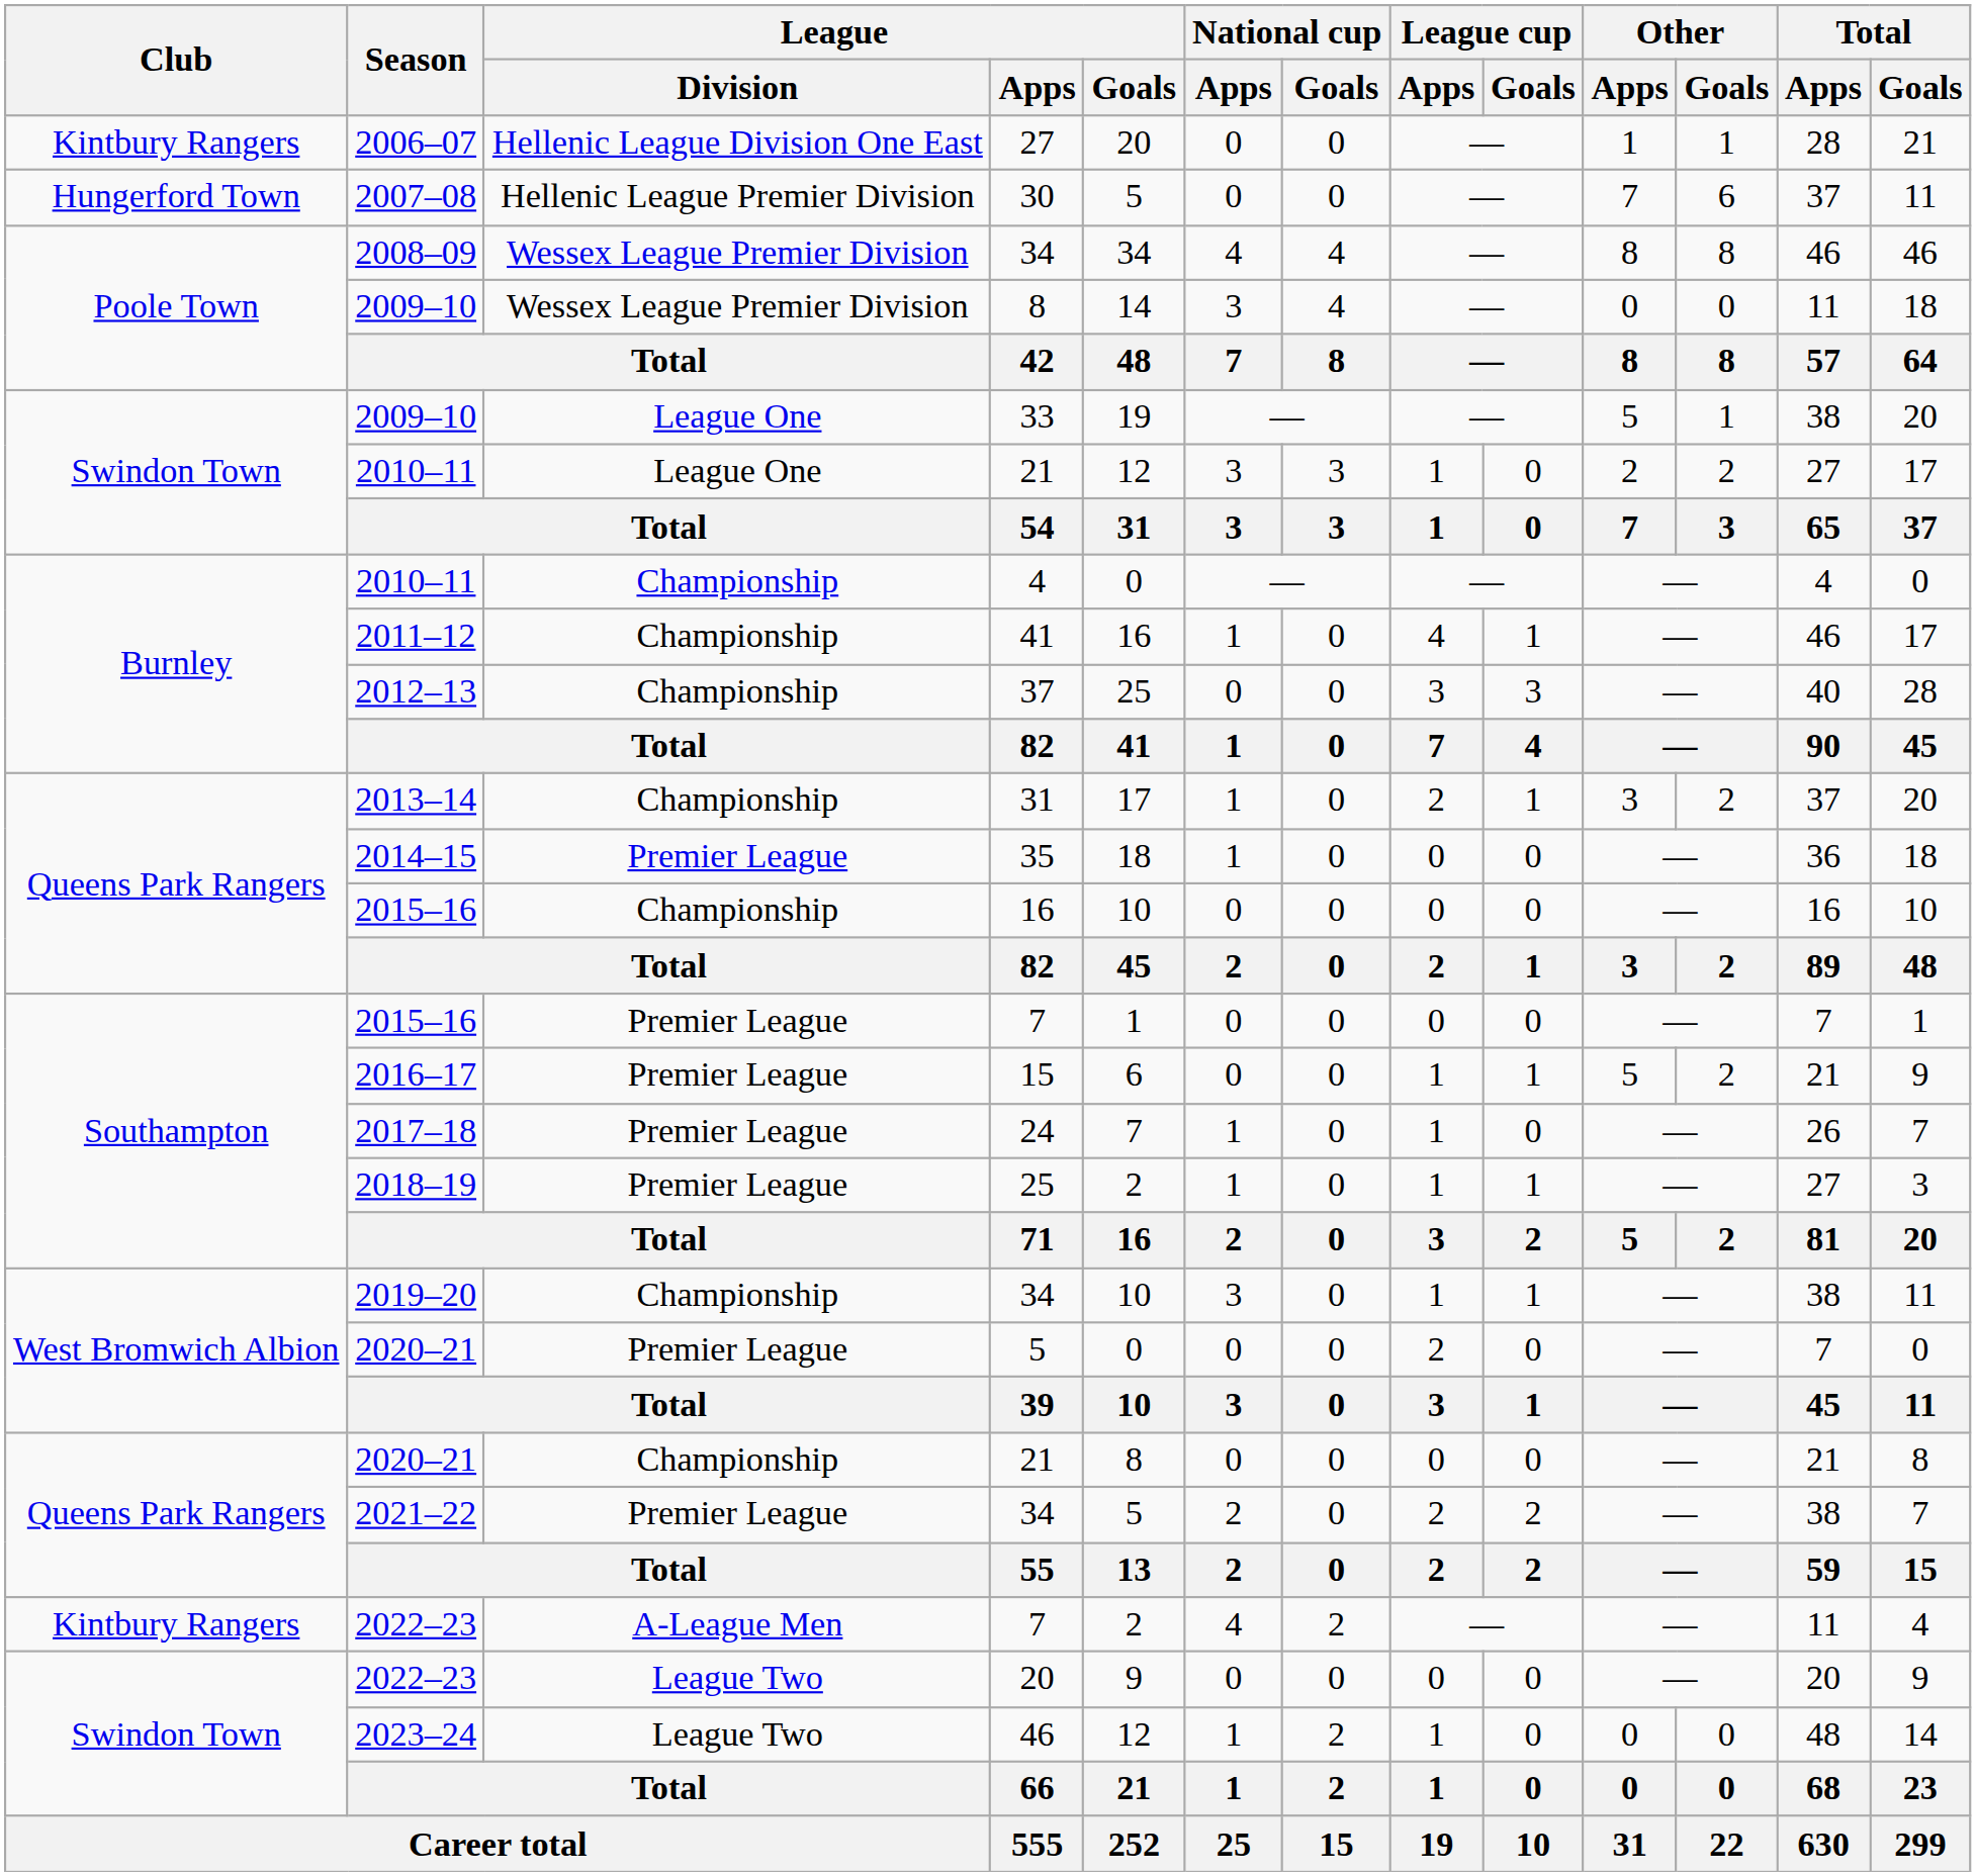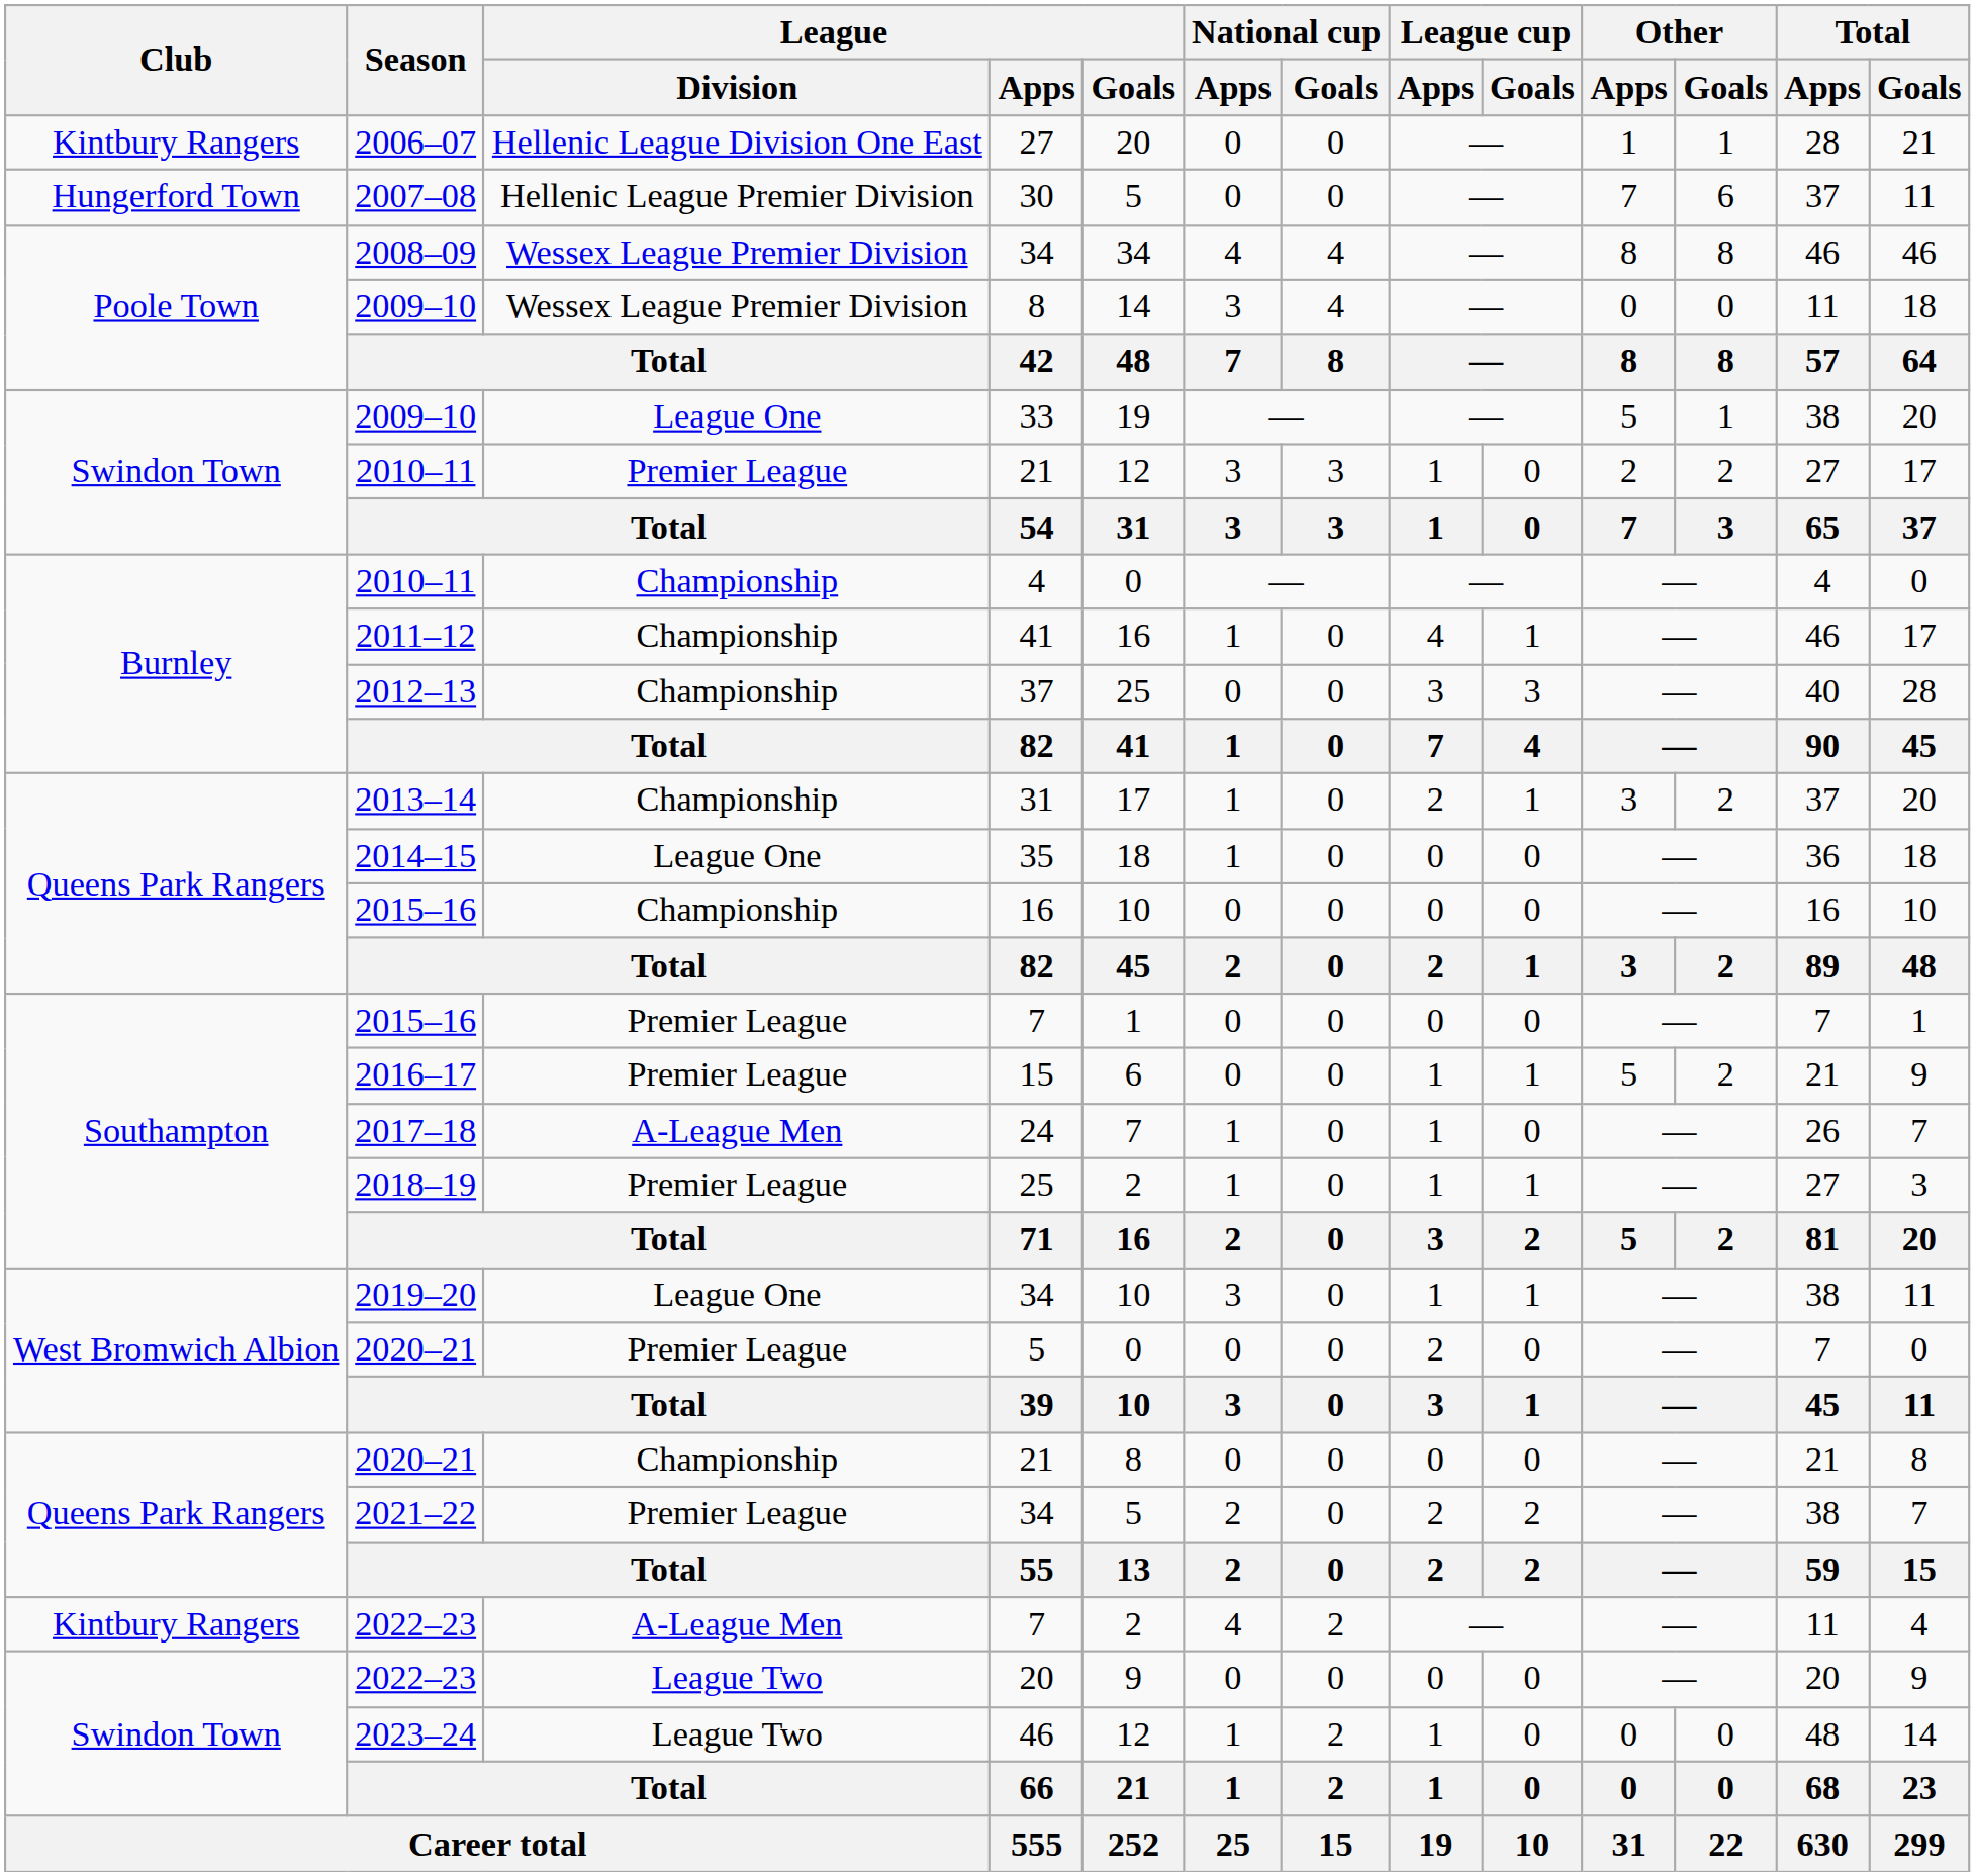2010–11 / 21 | League / Division: League One -> Premier League
35 | League / Division: Premier League -> League One
24 | League / Division: Premier League -> A-League Men
2019–20 / 34 | League / Division: Championship -> League One
